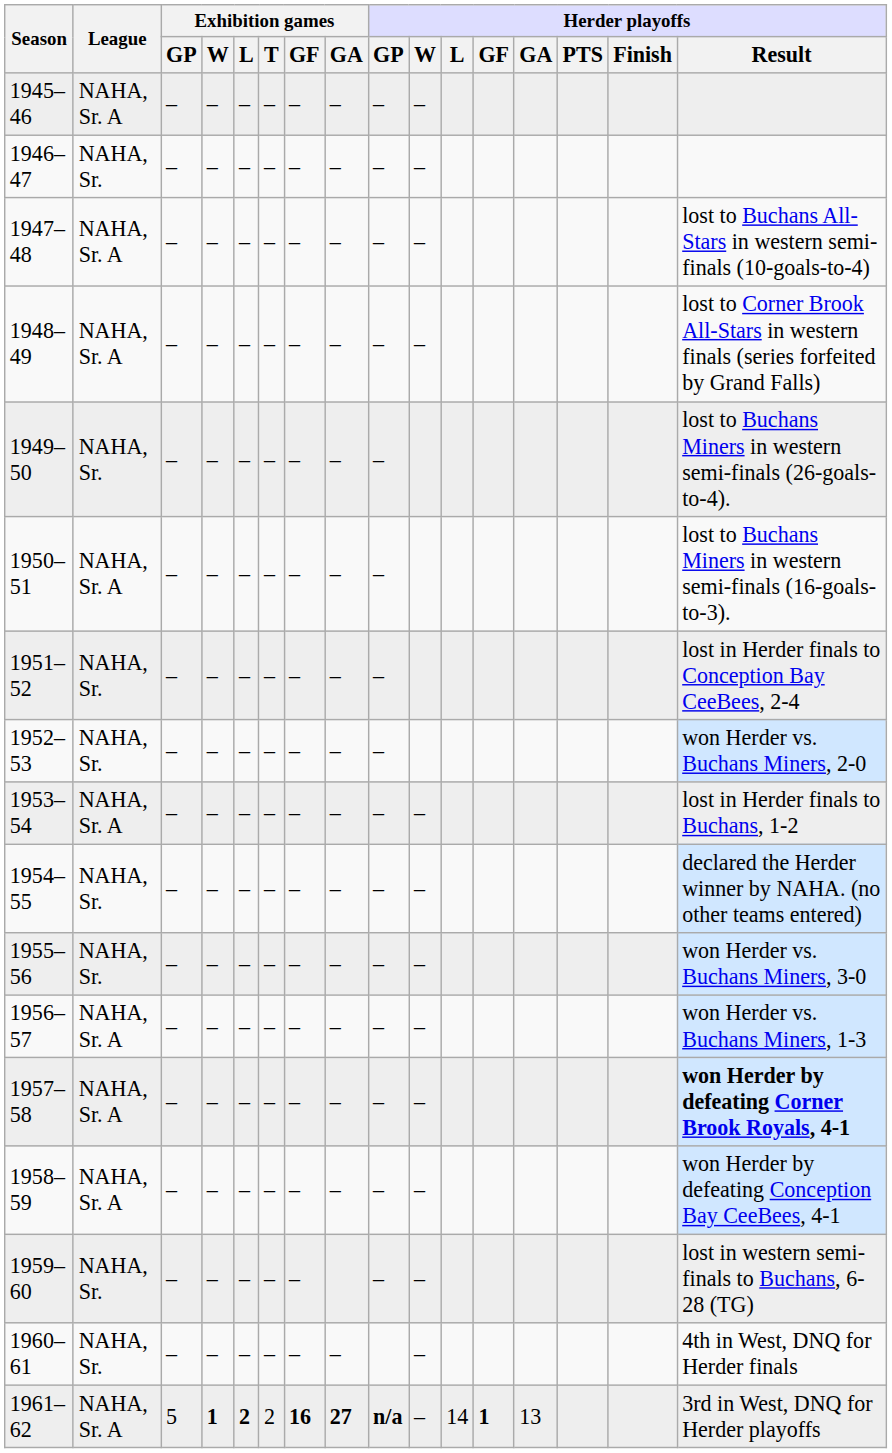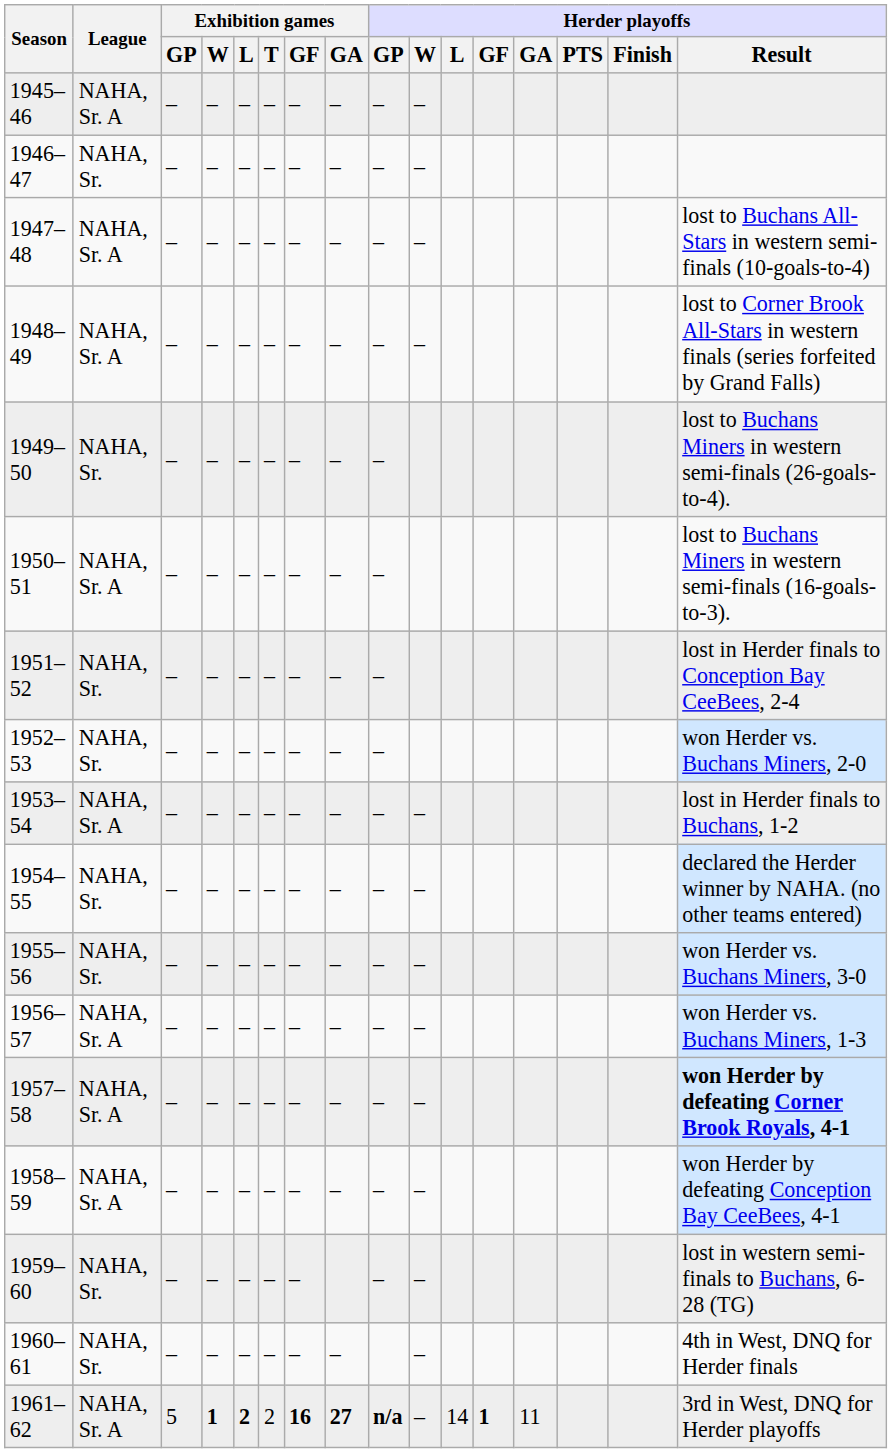1961–62 | Herder playoffs / GA: 13 -> 11
